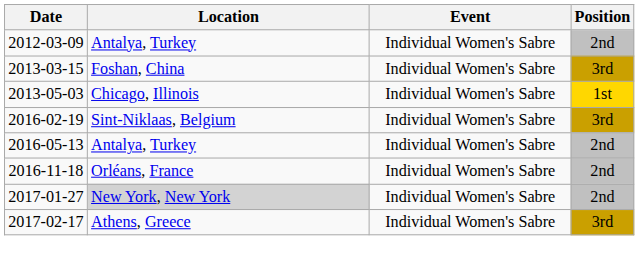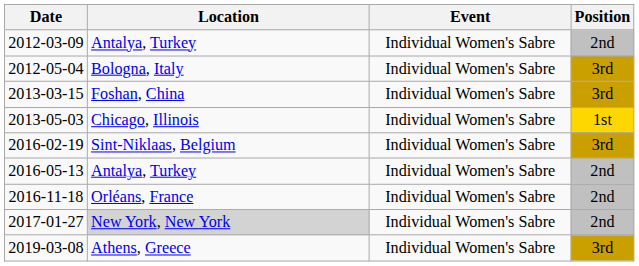+ row: 2012-05-04 | Bologna, Italy | Individual Women's Sabre | 3rd
- row: 2017-02-17 | Athens, Greece | Individual Women's Sabre | 3rd
+ row: 2019-03-08 | Athens, Greece | Individual Women's Sabre | 3rd
